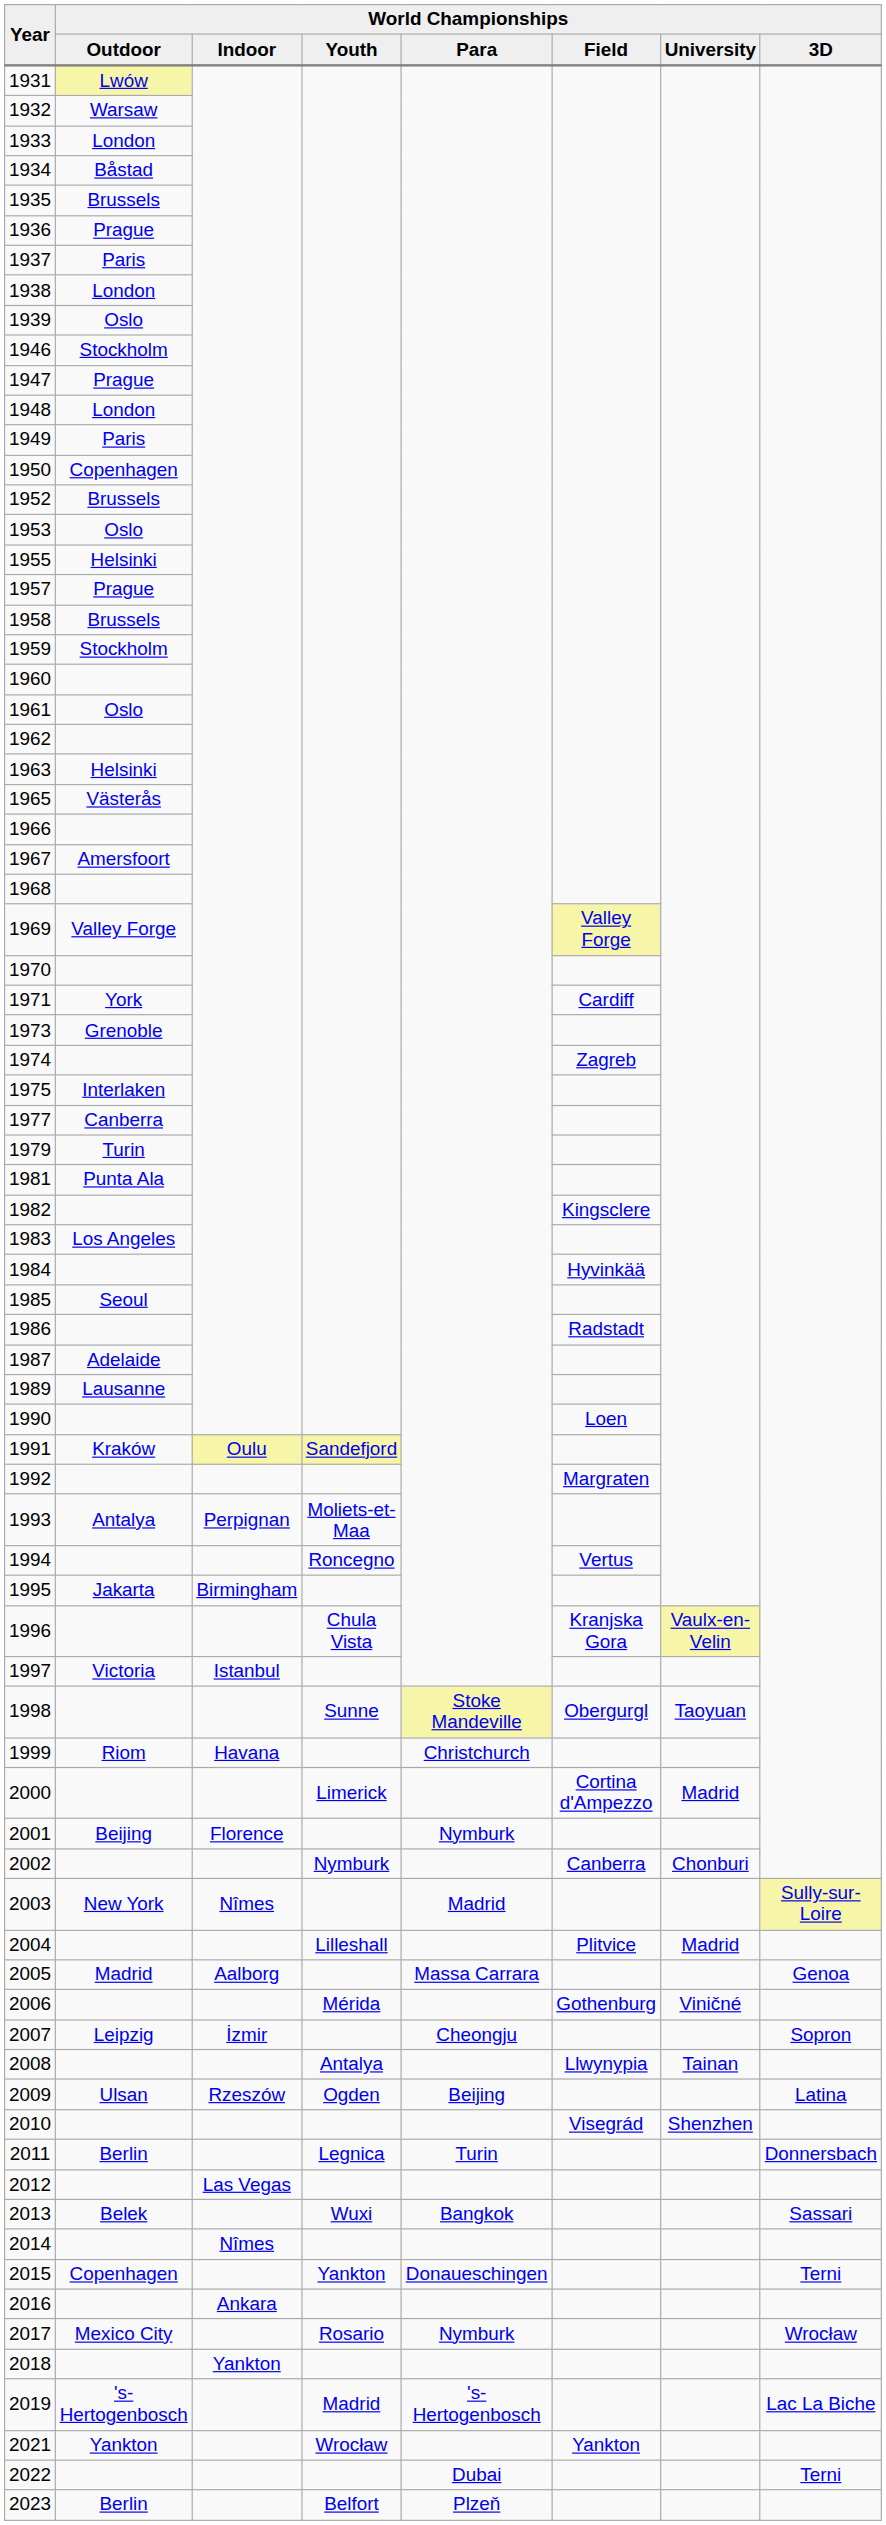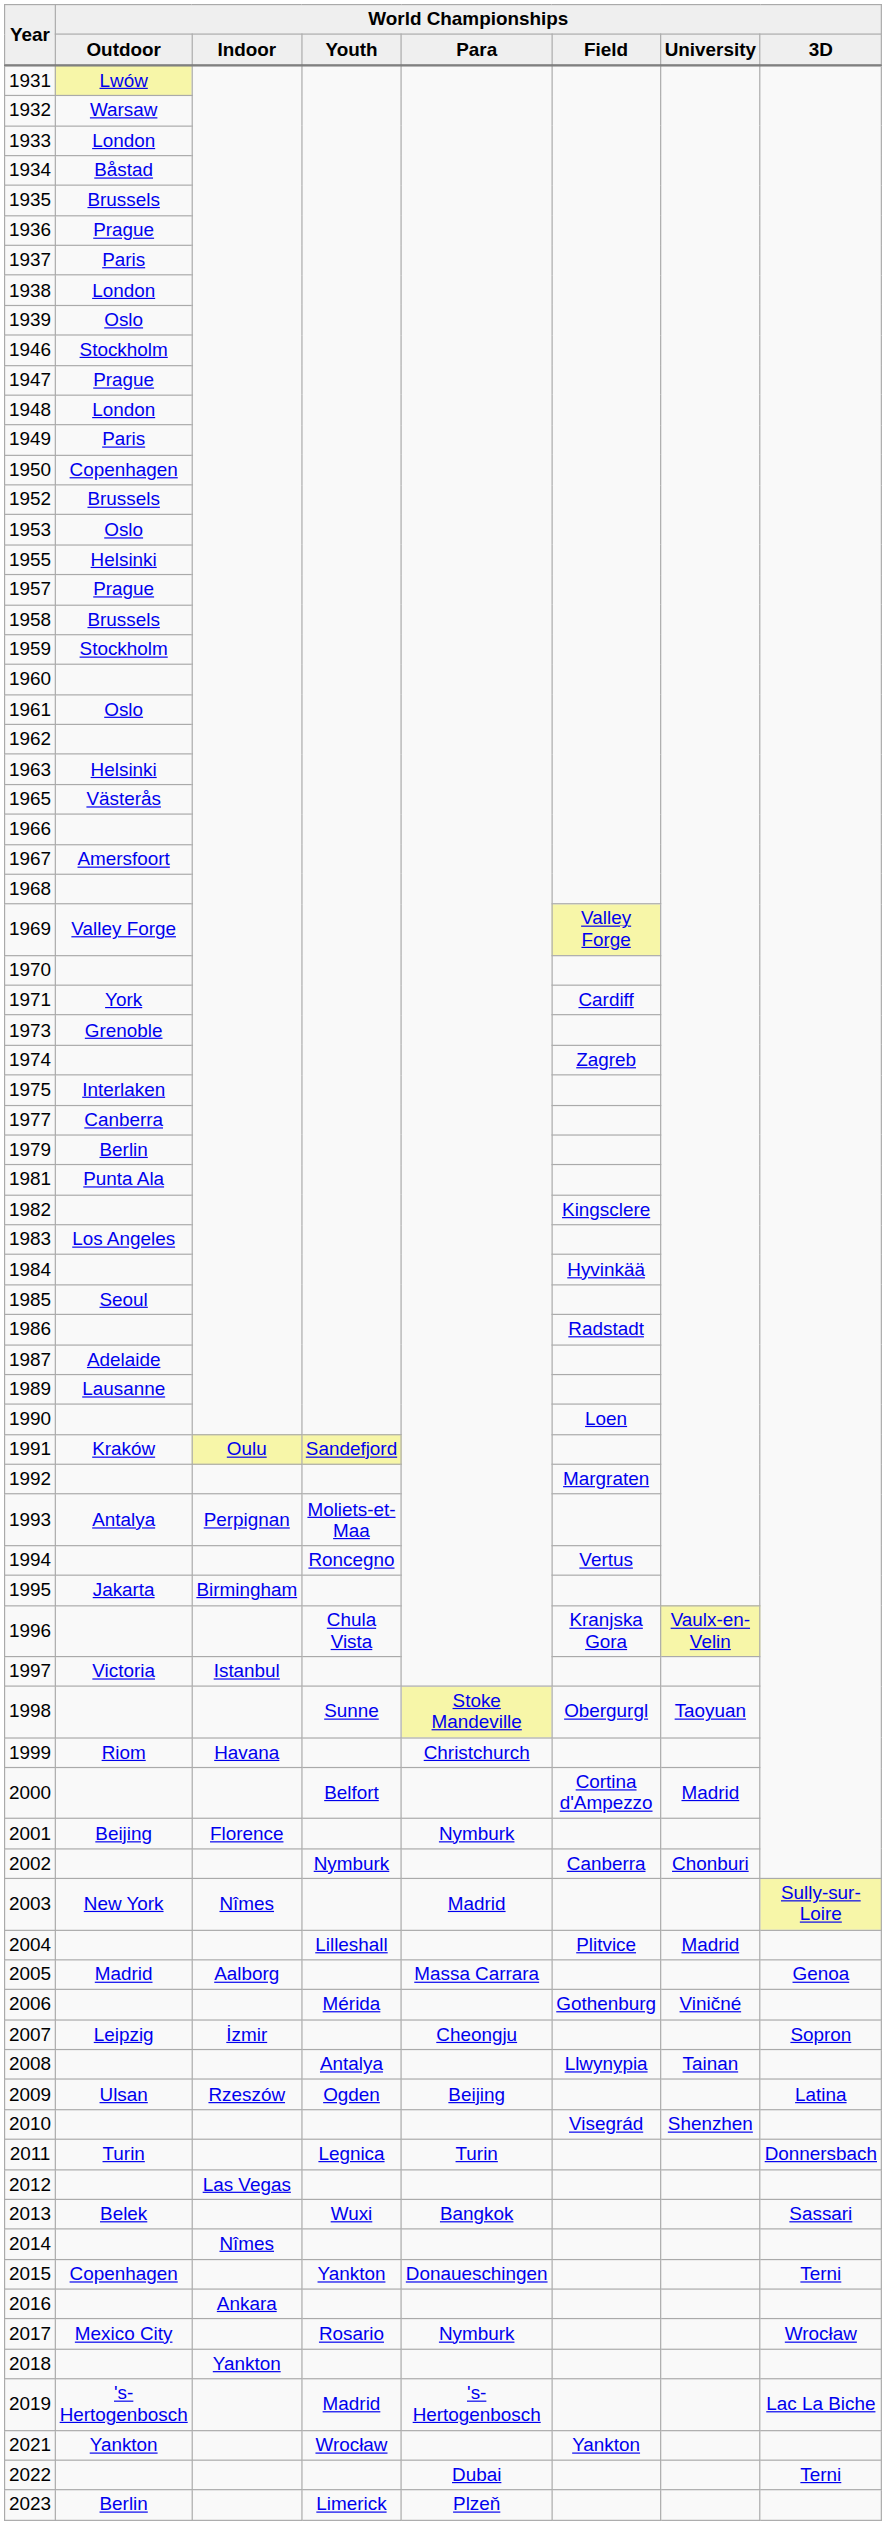1979 | column 2: Turin -> Berlin
2000 | column 4: Limerick -> Belfort
2011 | column 2: Berlin -> Turin
2023 | column 4: Belfort -> Limerick
